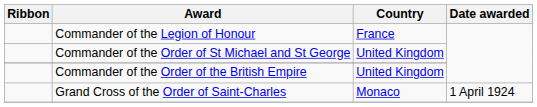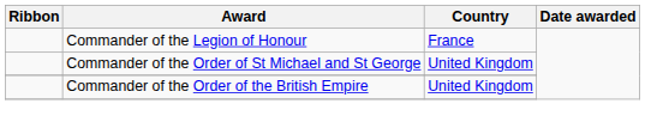- row: Grand Cross of the Order of Saint-Charles | Monaco | 1 April 1924
